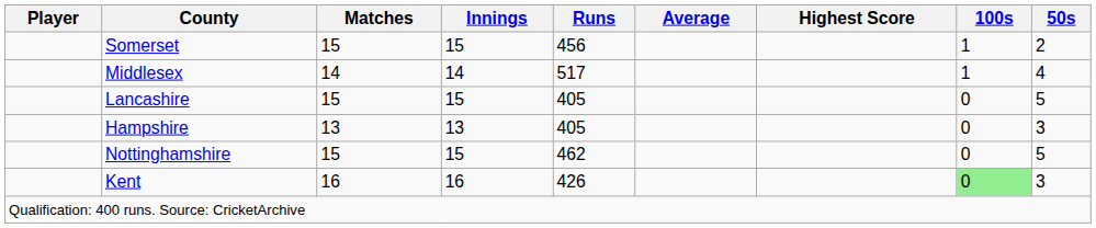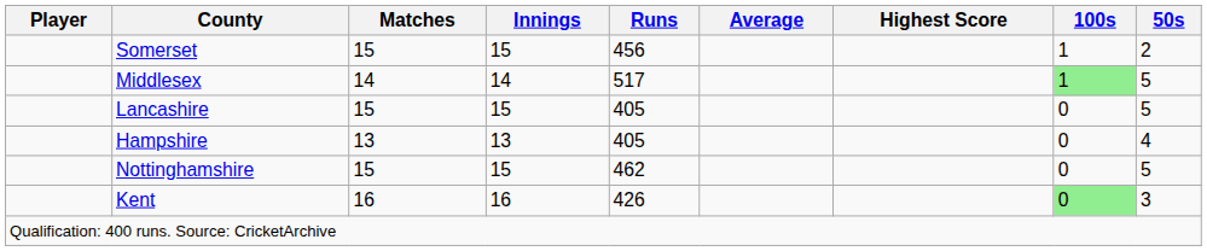Middlesex | 100s: no background -> lightgreen background
Middlesex | 50s: 4 -> 5
Hampshire | 50s: 3 -> 4
